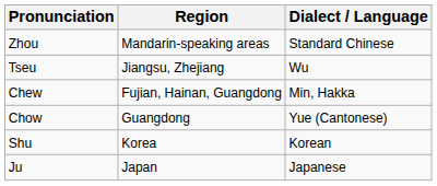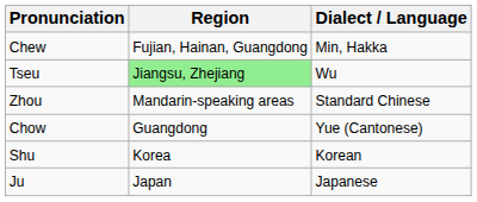rows swapped: Zhou <-> Chew
Tseu | Region: no background -> lightgreen background
